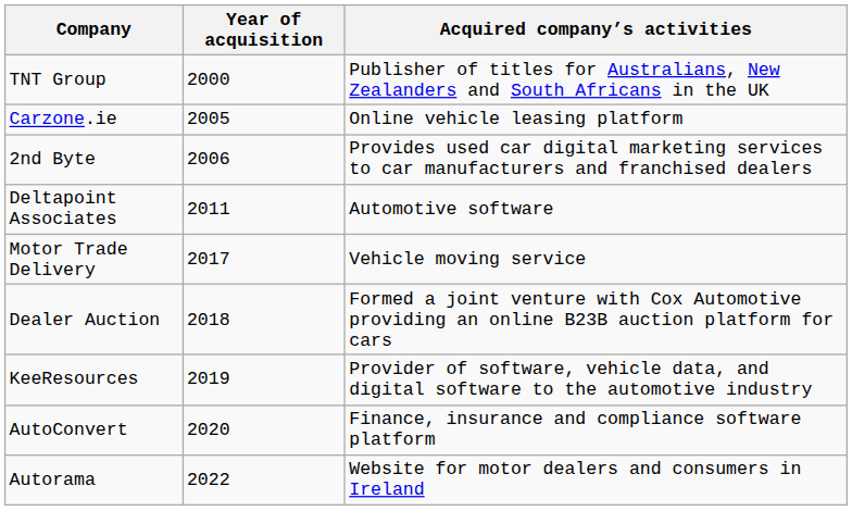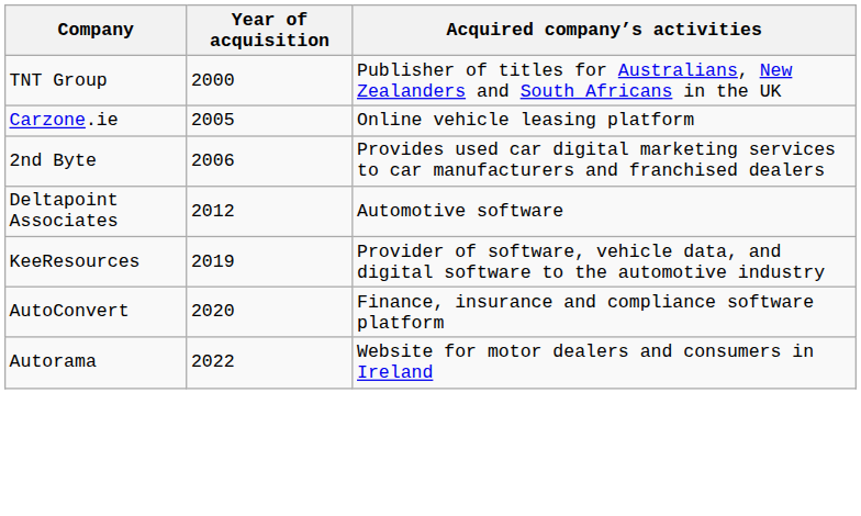Deltapoint Associates | Year of acquisition: 2011 -> 2012
- row: Motor Trade Delivery | 2017 | Vehicle moving service
- row: Dealer Auction | 2018 | Formed a joint venture with Cox Automotive providing an online B23B auction platform for cars
